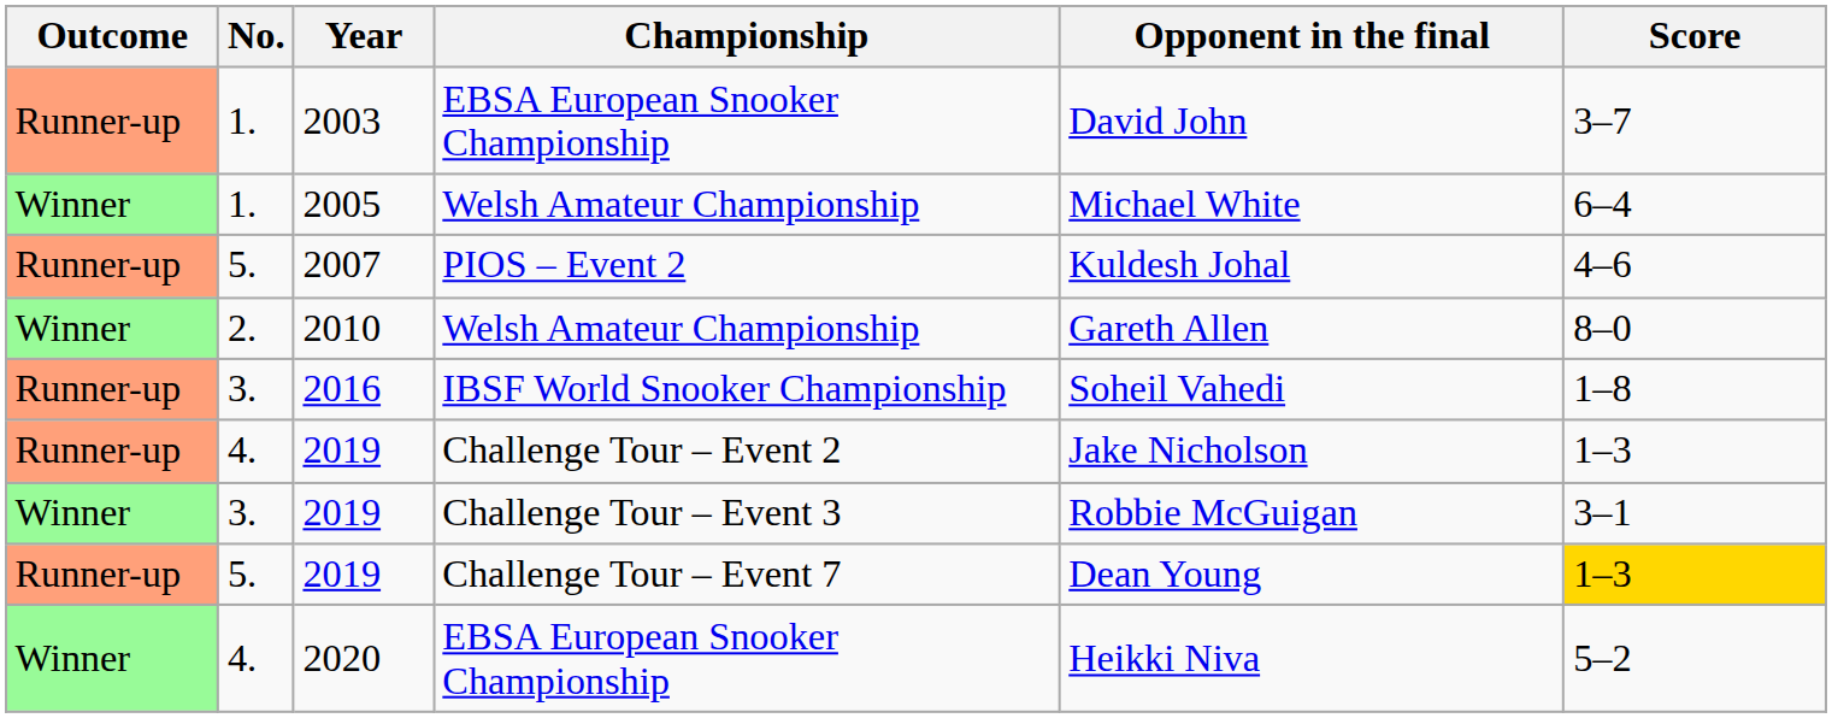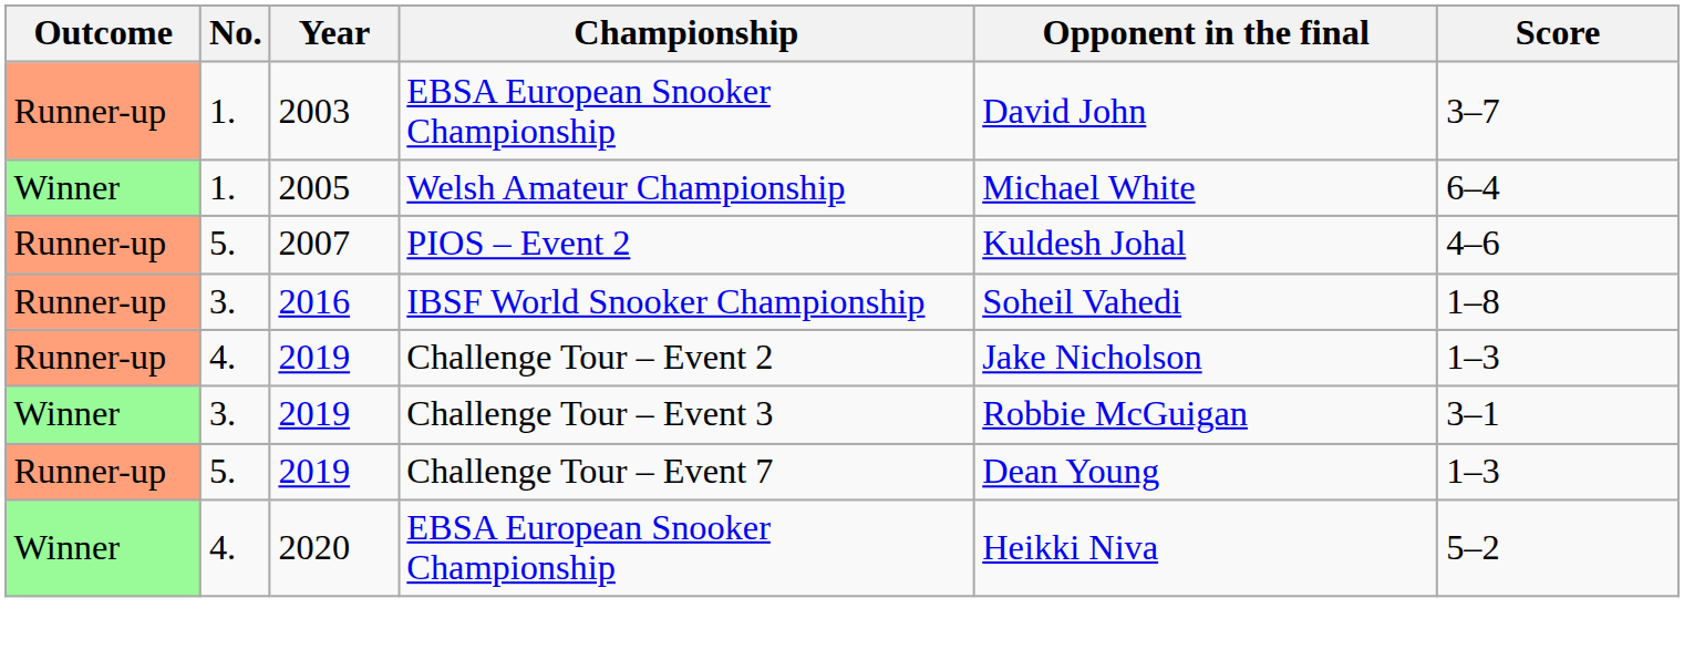- row: Winner | 2. | 2010 | Welsh Amateur Championship | Gareth Allen | 8–0
2019 / Challenge Tour – Event 7 | Score: gold background -> no background
